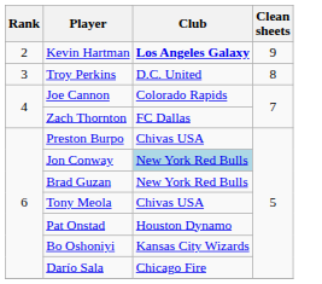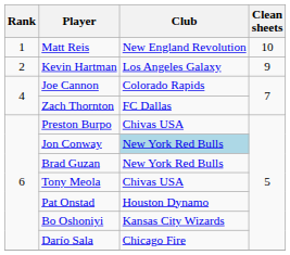+ row: 1 | Matt Reis | New England Revolution | 10
Kevin Hartman | Club: bold -> normal
- row: 3 | Troy Perkins | D.C. United | 8
